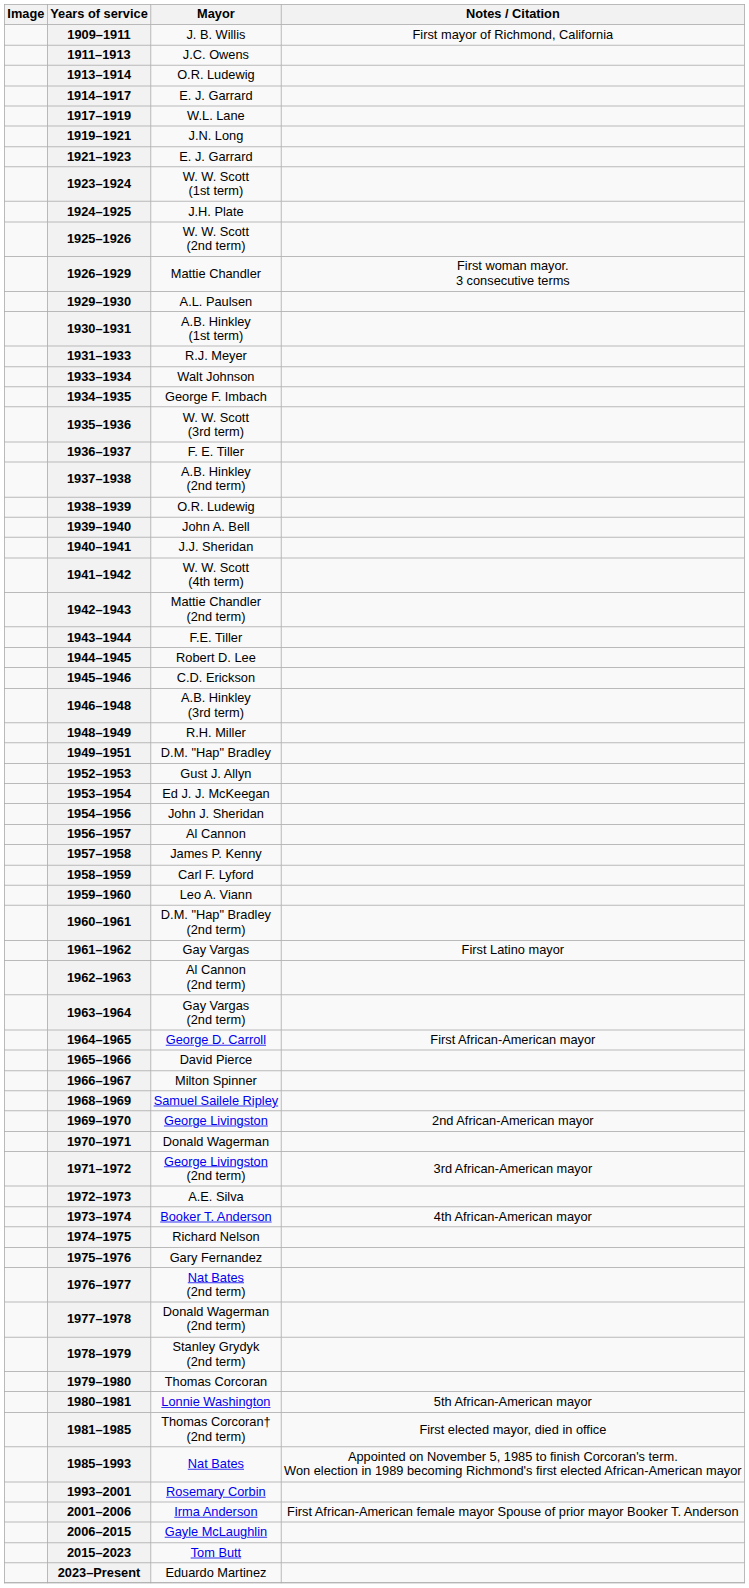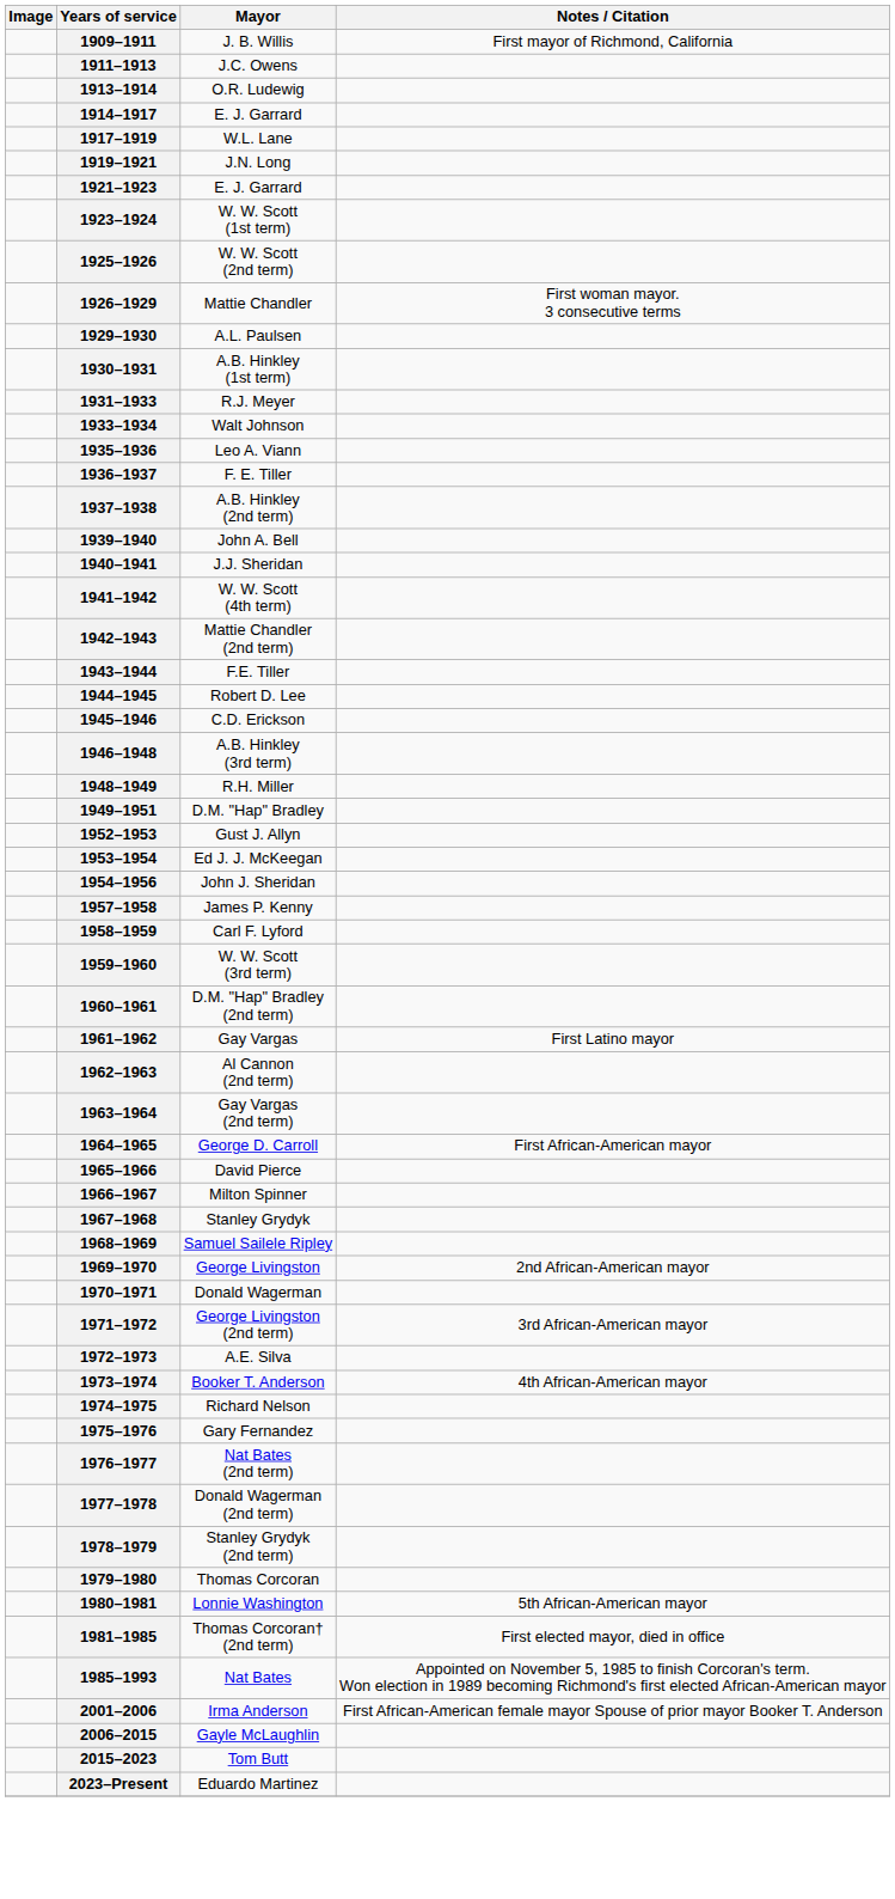- row: 1924–1925 | J.H. Plate
- row: 1934–1935 | George F. Imbach
1935–1936 | Mayor: W. W. Scott (3rd term) -> Leo A. Viann
- row: 1938–1939 | O.R. Ludewig
- row: 1956–1957 | Al Cannon
1959–1960 | Mayor: Leo A. Viann -> W. W. Scott (3rd term)
+ row: 1967–1968 | Stanley Grydyk
- row: 1993–2001 | Rosemary Corbin
